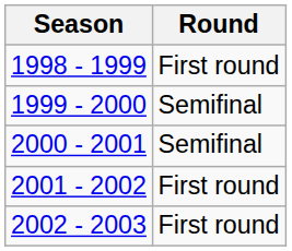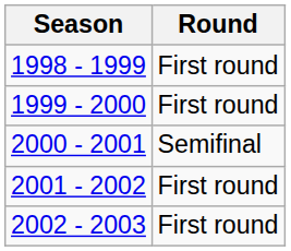1999 - 2000 | Round: Semifinal -> First round
